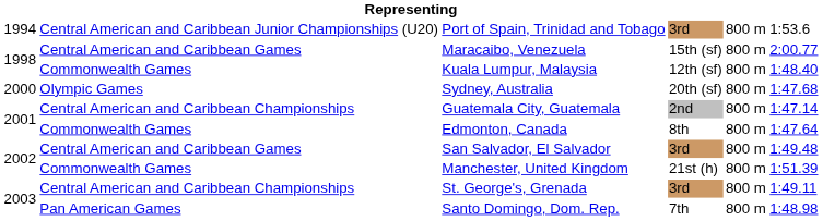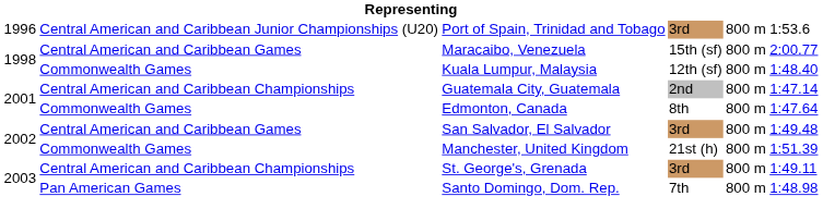Port of Spain, Trinidad and Tobago | column 1: 1994 -> 1996
- row: 2000 | Olympic Games | Sydney, Australia | 20th (sf) | 800 m | 1:47.68
